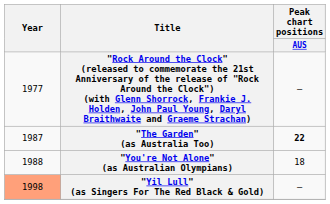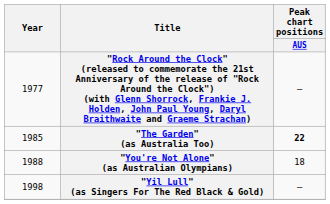"The Garden" (as Australia Too) | Year: 1987 -> 1985
"Yil Lull" (as Singers For The Red Black & Gold) | Year: lightsalmon background -> no background
